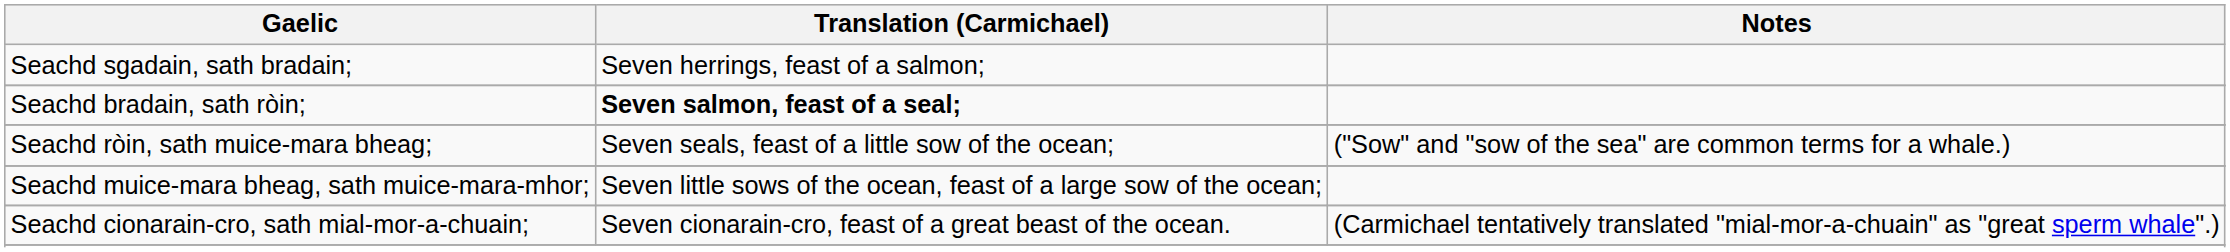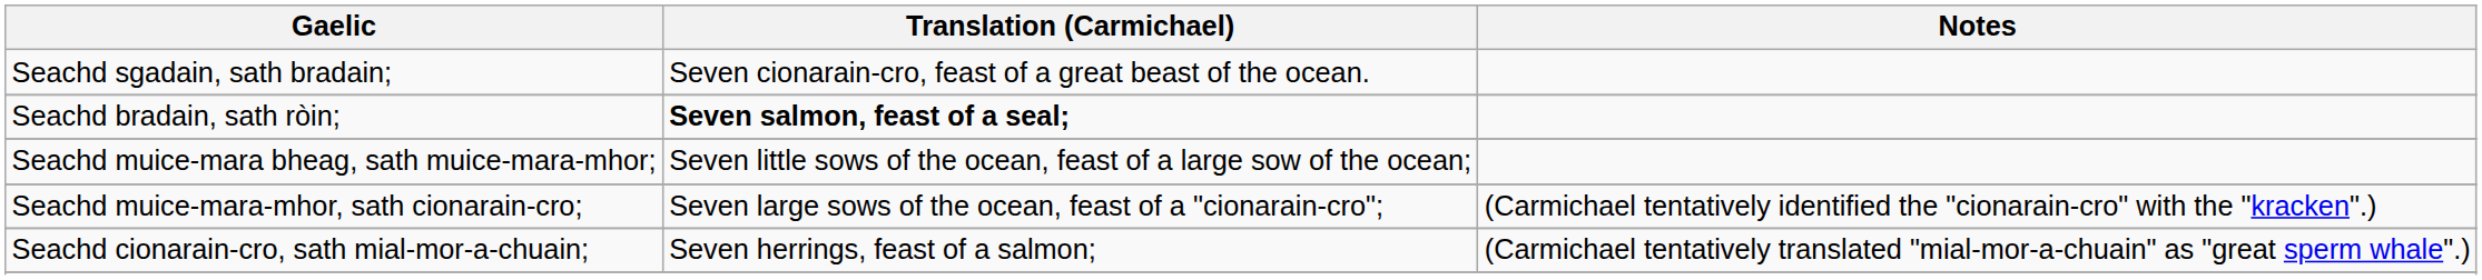Seachd sgadain, sath bradain; | Translation (Carmichael): Seven herrings, feast of a salmon; -> Seven cionarain-cro, feast of a great beast of the ocean.
- row: Seachd ròin, sath muice-mara bheag; | Seven seals, feast of a little sow of the ocean; | ("Sow" and "sow of the sea" are common terms for a whale.)
+ row: Seachd muice-mara-mhor, sath cionarain-cro; | Seven large sows of the ocean, feast of a "cionarain-cro"; | (Carmichael tentatively identified the "cionarain-cro" with the "kracken".)
Seachd cionarain-cro, sath mial-mor-a-chuain; | Translation (Carmichael): Seven cionarain-cro, feast of a great beast of the ocean. -> Seven herrings, feast of a salmon;
